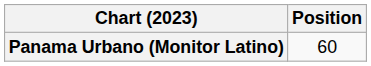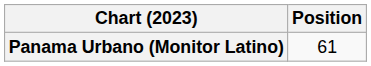Panama Urbano (Monitor Latino) | Position: 60 -> 61
